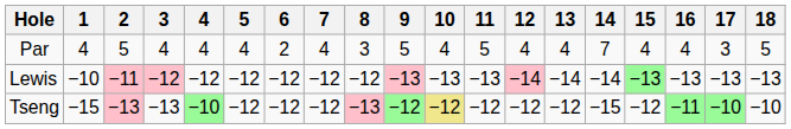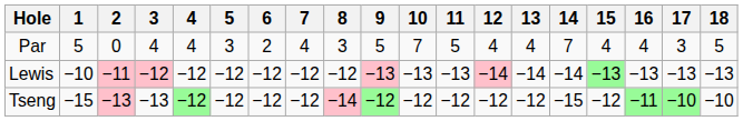Par | 1: 4 -> 5
Par | 2: 5 -> 0
Par | 5: 4 -> 3
Par | 10: 4 -> 7
Tseng | 4: −10 -> −12
Tseng | 8: −13 -> −14
Tseng | 10: khaki background -> no background
